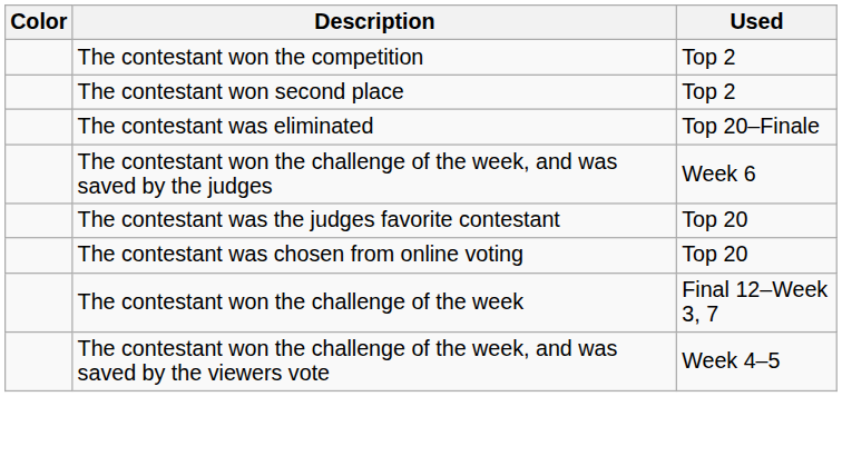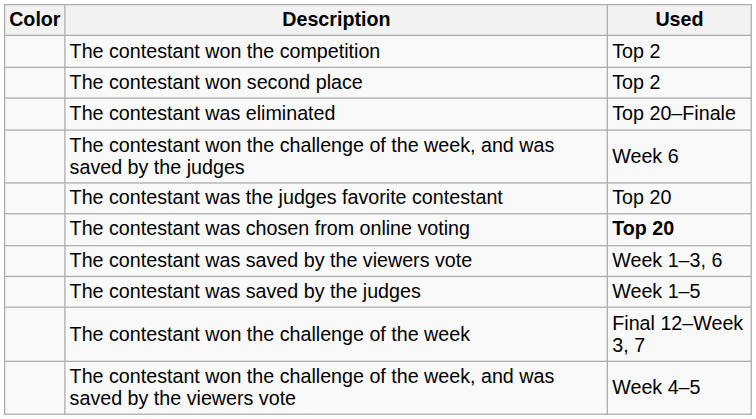The contestant was chosen from online voting | Used: normal -> bold
+ row: The contestant was saved by the viewers vote | Week 1–3, 6
+ row: The contestant was saved by the judges | Week 1–5
